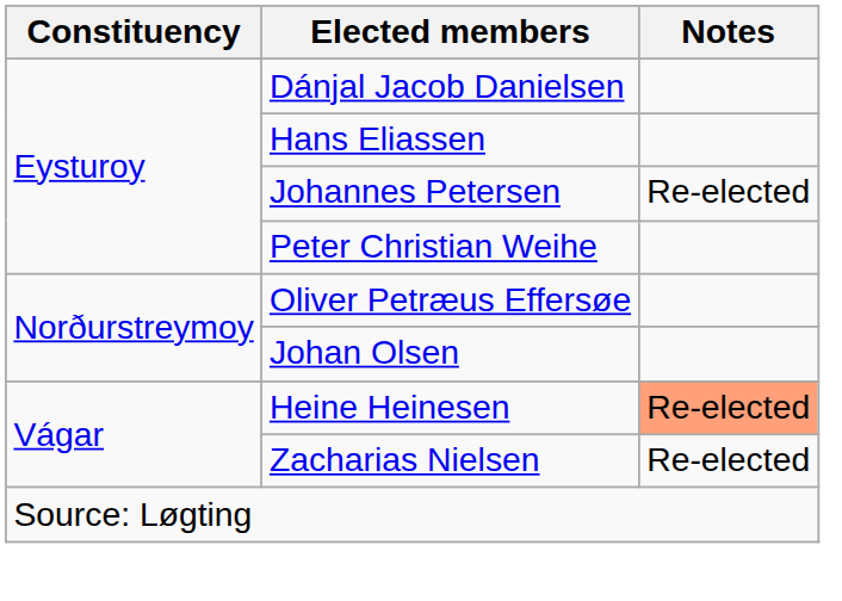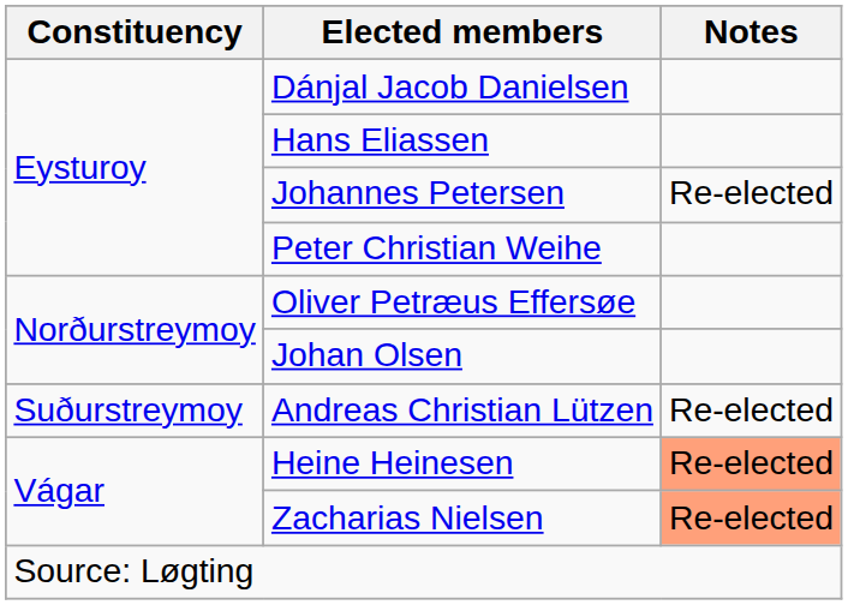+ row: Suðurstreymoy | Andreas Christian Lützen | Re-elected
Zacharias Nielsen | Notes: no background -> lightsalmon background
